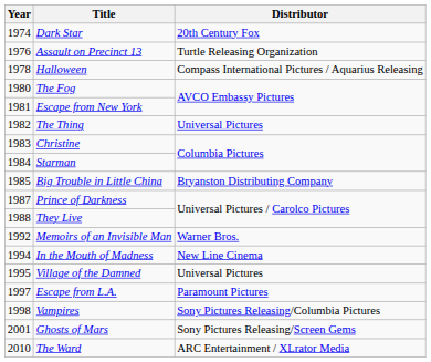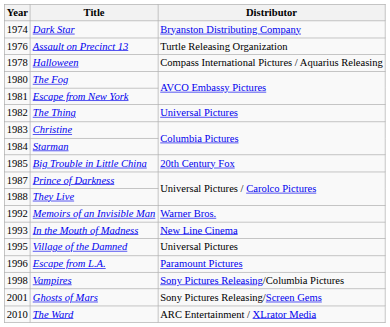Dark Star | Distributor: 20th Century Fox -> Bryanston Distributing Company
Big Trouble in Little China | Distributor: Bryanston Distributing Company -> 20th Century Fox
In the Mouth of Madness | Year: 1994 -> 1993
Escape from L.A. | Year: 1997 -> 1996
